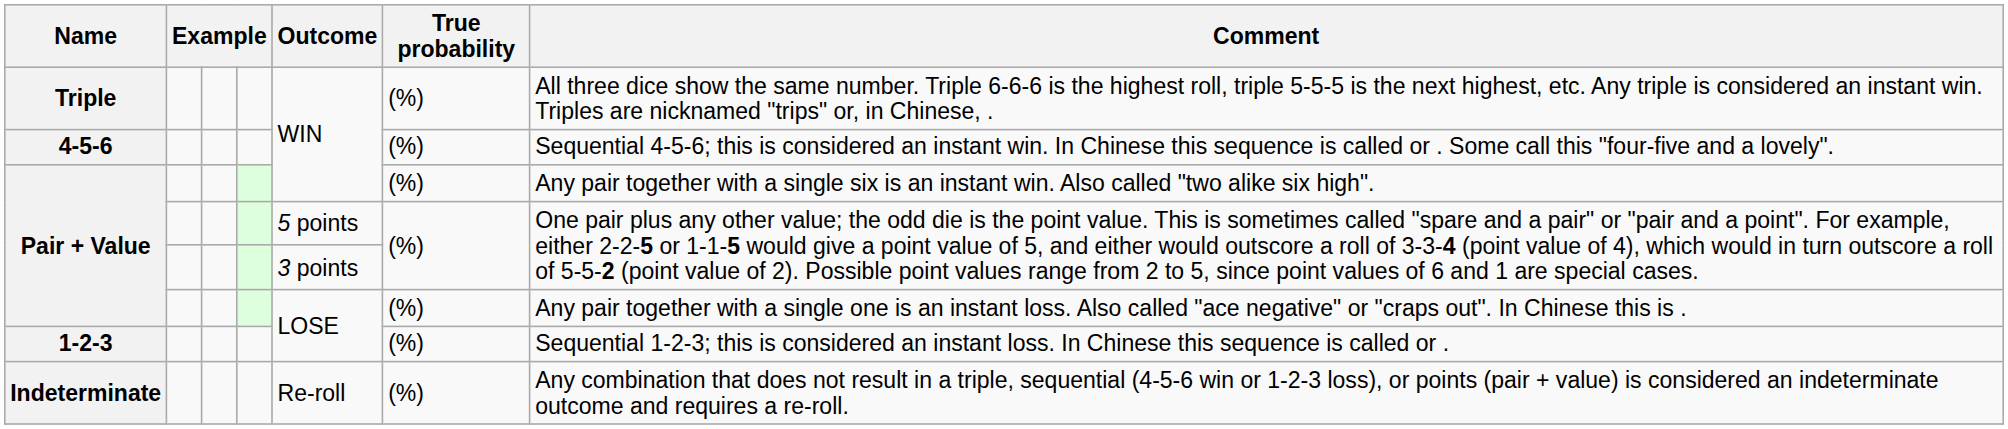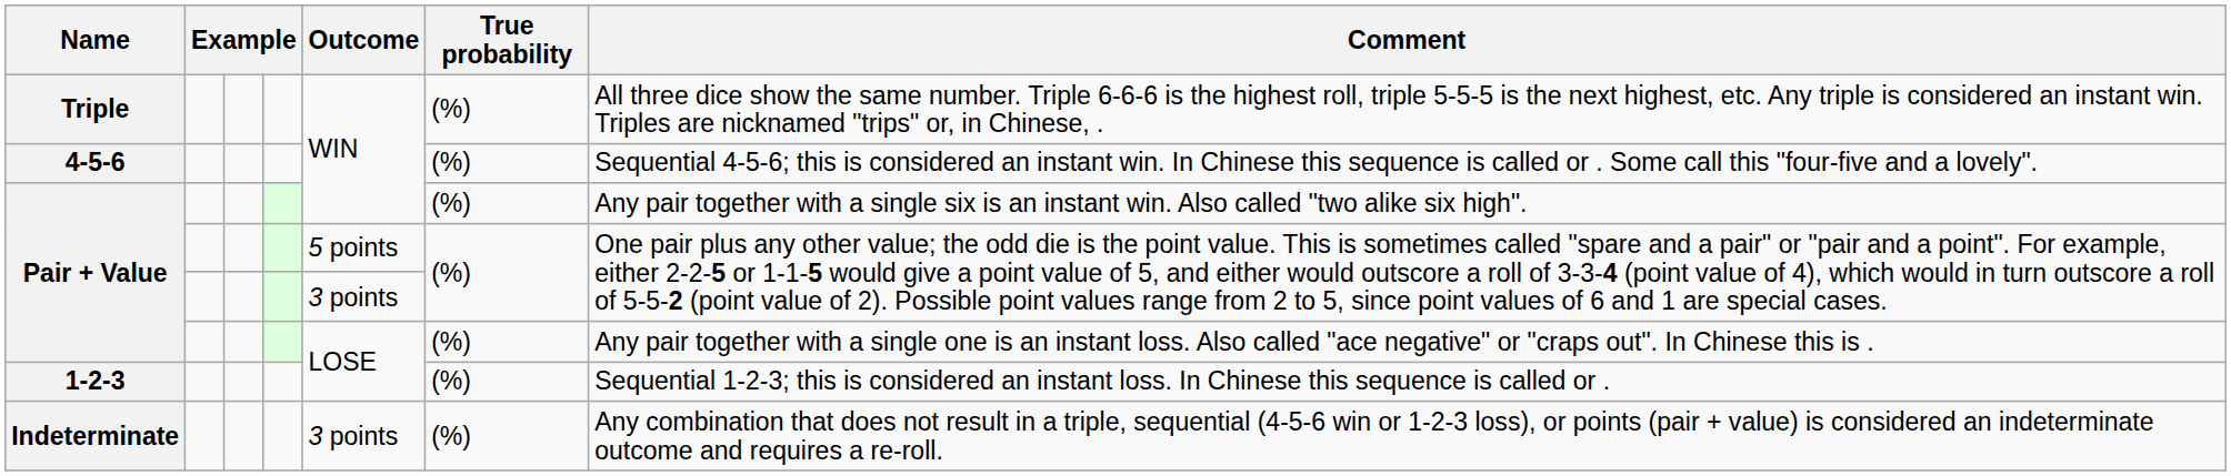Indeterminate | Outcome: Re-roll -> 3 points
